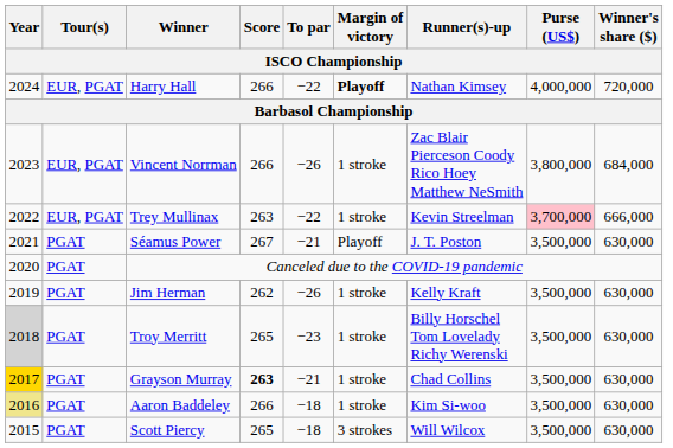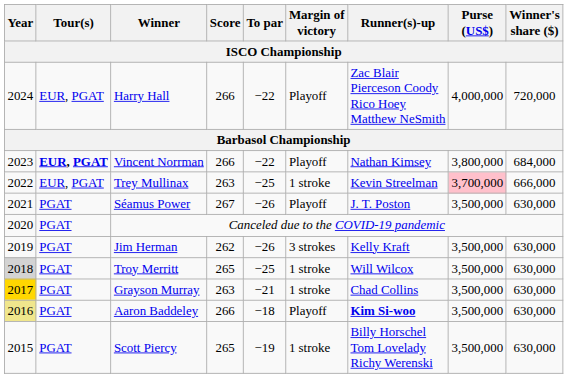Harry Hall | Margin of victory: bold -> normal
Harry Hall | Runner(s)-up: Nathan Kimsey -> Zac Blair Pierceson Coody Rico Hoey Matthew NeSmith
Vincent Norrman | Tour(s): normal -> bold
Vincent Norrman | To par: −26 -> −22
Vincent Norrman | Margin of victory: 1 stroke -> Playoff
Vincent Norrman | Runner(s)-up: Zac Blair Pierceson Coody Rico Hoey Matthew NeSmith -> Nathan Kimsey
Trey Mullinax | To par: −22 -> −25
Séamus Power | To par: −21 -> −26
Jim Herman | Margin of victory: 1 stroke -> 3 strokes
Troy Merritt | To par: −23 -> −25
Troy Merritt | Runner(s)-up: Billy Horschel Tom Lovelady Richy Werenski -> Will Wilcox
Grayson Murray | Score: bold -> normal
Aaron Baddeley | Margin of victory: 1 stroke -> Playoff
Aaron Baddeley | Runner(s)-up: normal -> bold
Scott Piercy | To par: −18 -> −19
Scott Piercy | Margin of victory: 3 strokes -> 1 stroke
Scott Piercy | Runner(s)-up: Will Wilcox -> Billy Horschel Tom Lovelady Richy Werenski
